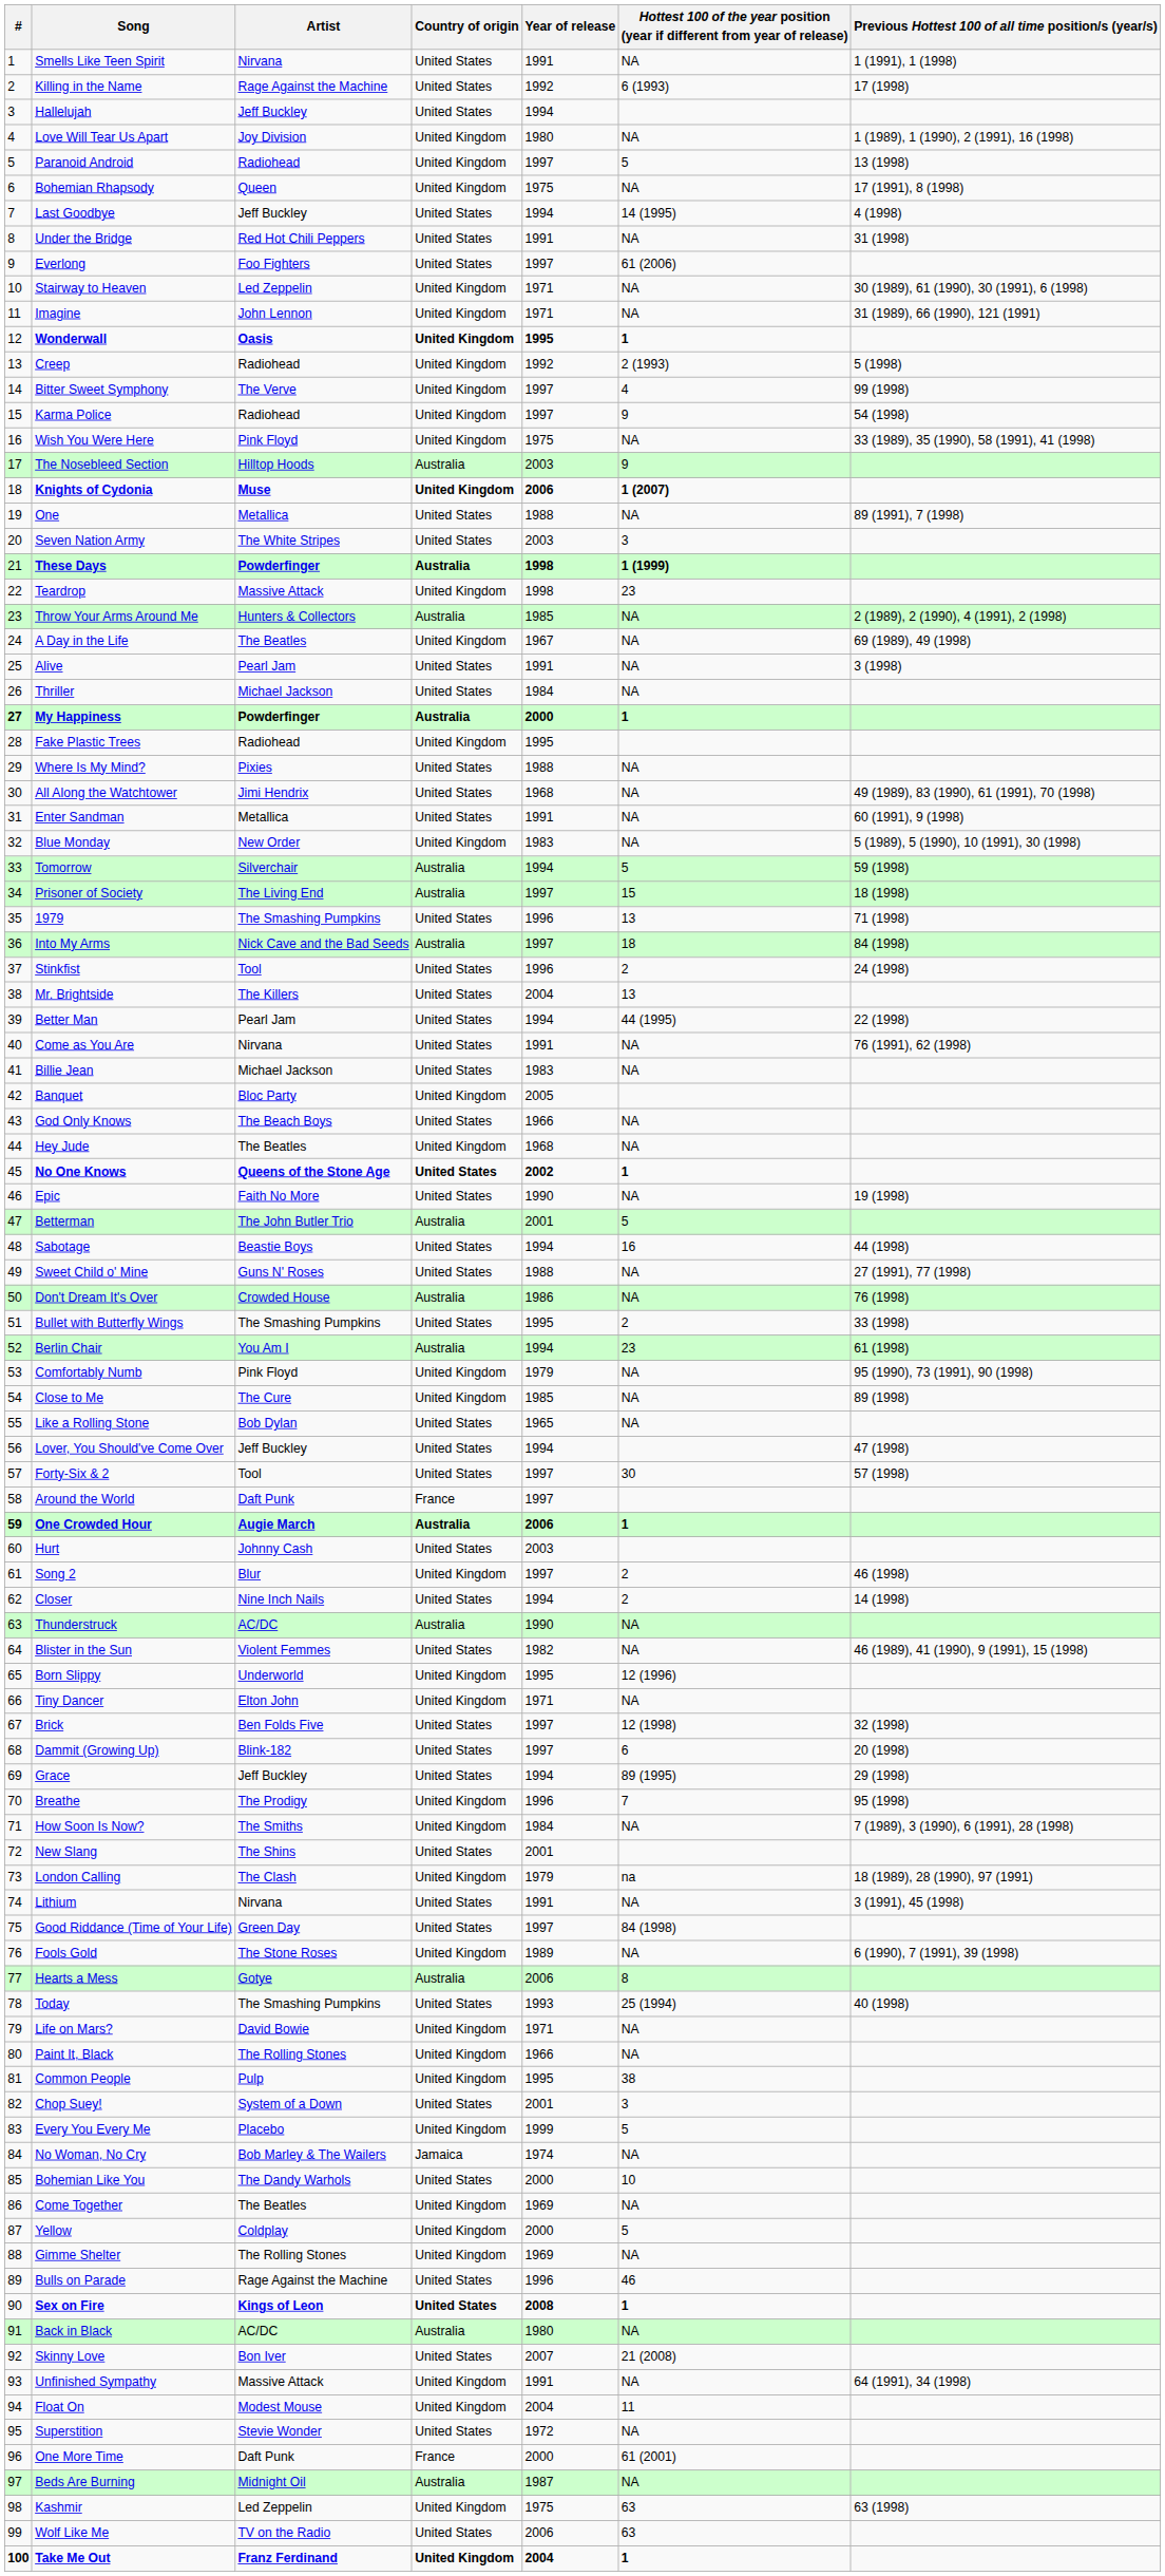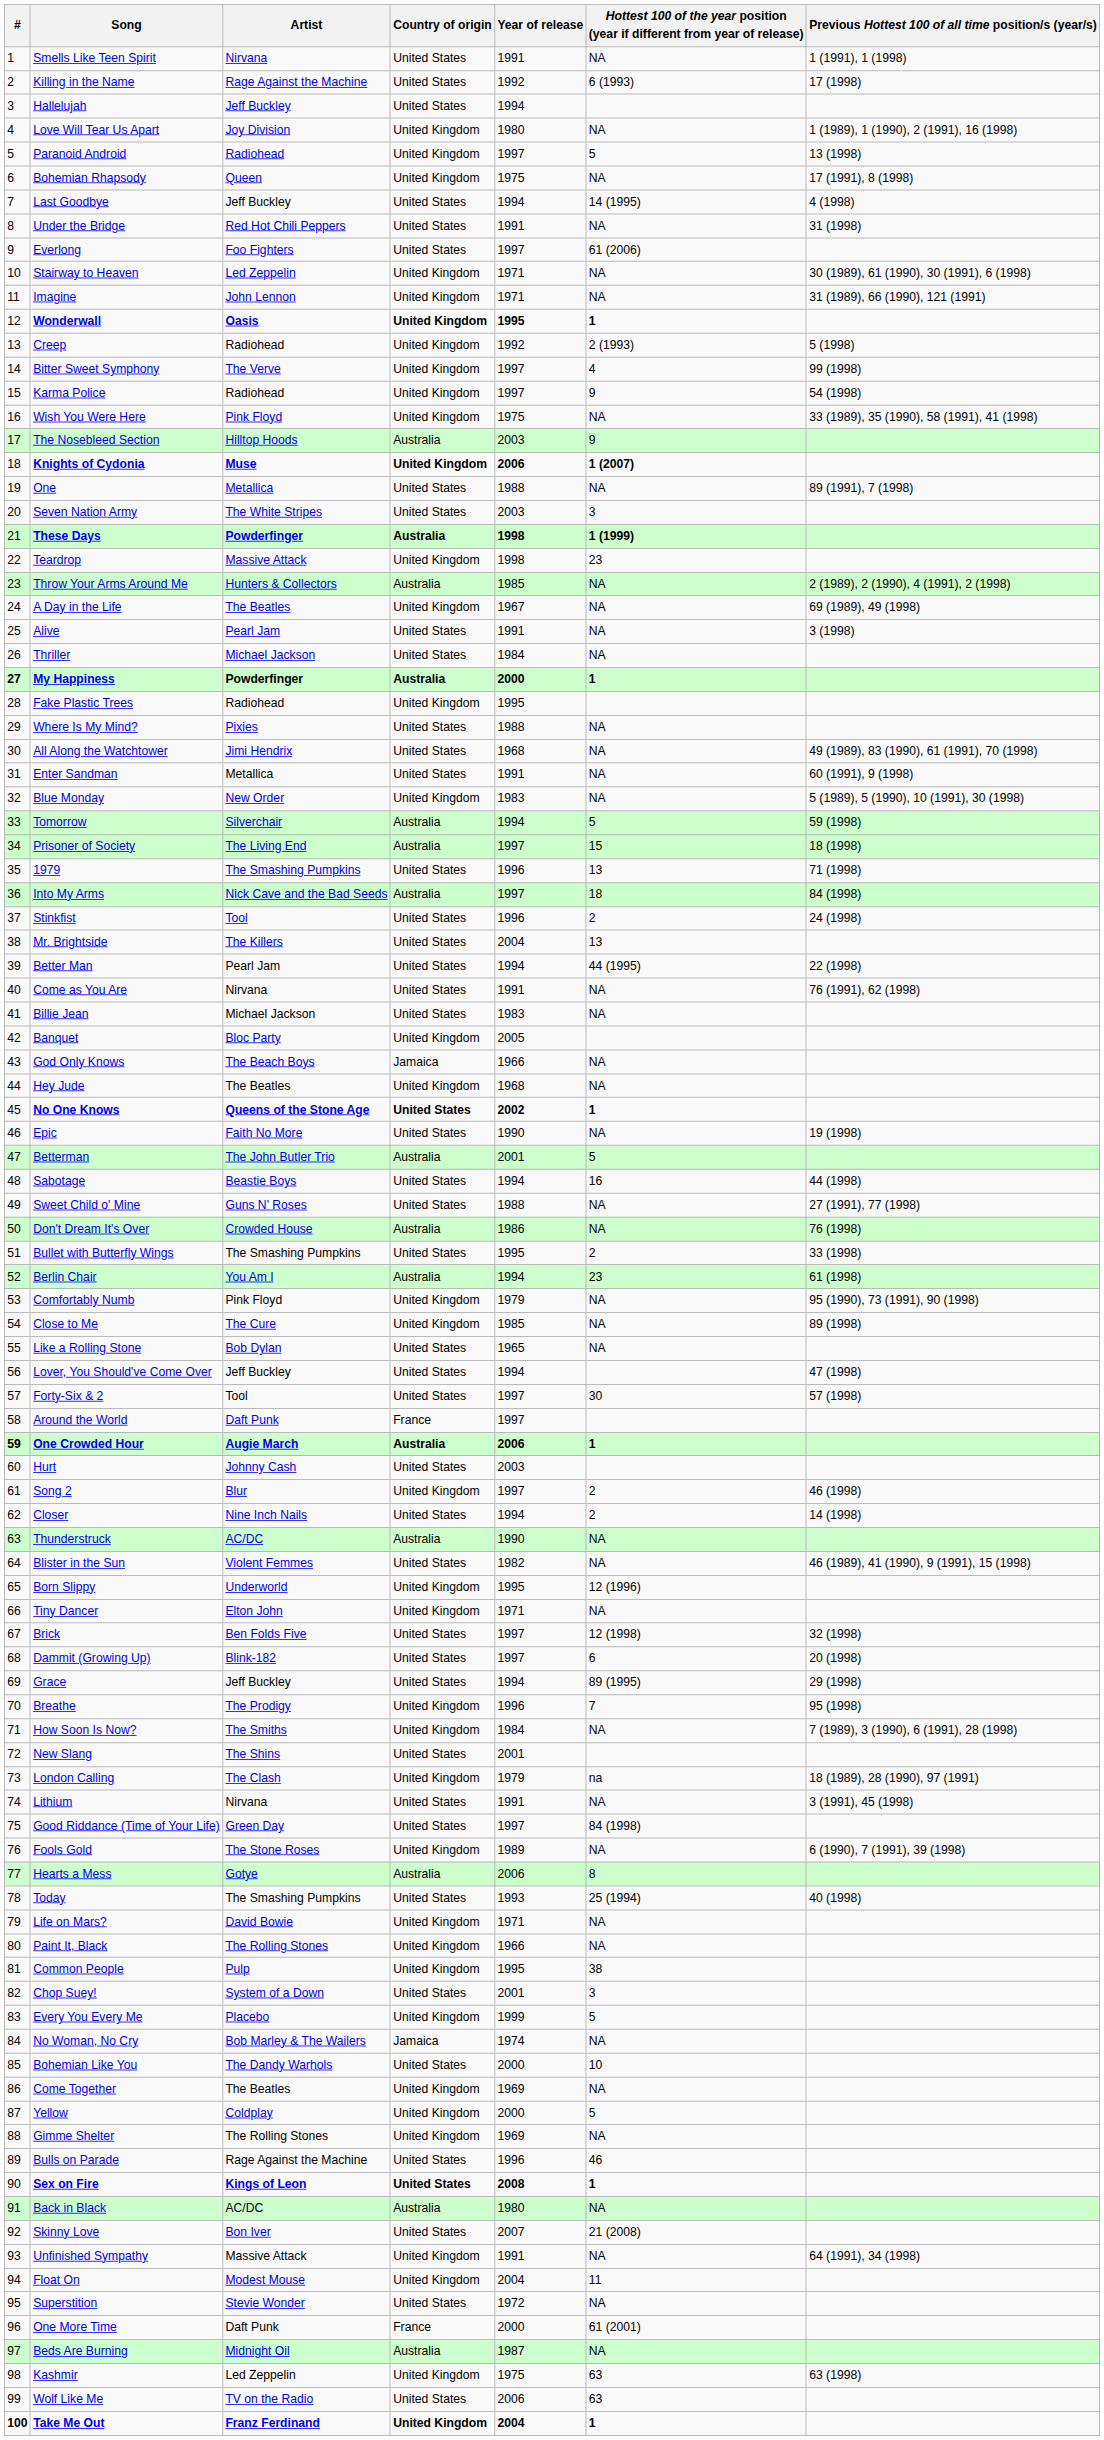God Only Knows | Country of origin: United States -> Jamaica
